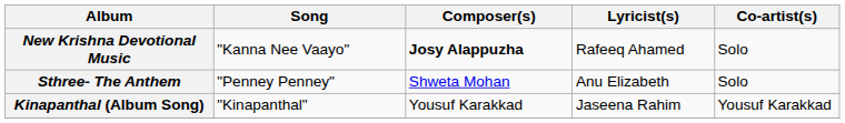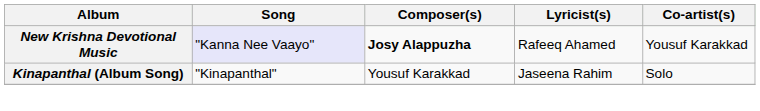New Krishna Devotional Music | Song: no background -> lavender background
New Krishna Devotional Music | Co-artist(s): Solo -> Yousuf Karakkad
- row: Sthree- The Anthem | "Penney Penney" | Shweta Mohan | Anu Elizabeth | Solo
Kinapanthal (Album Song) | Co-artist(s): Yousuf Karakkad -> Solo
